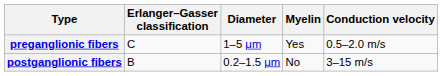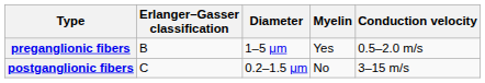preganglionic fibers | Erlanger–Gasser classification: C -> B
postganglionic fibers | Erlanger–Gasser classification: B -> C
